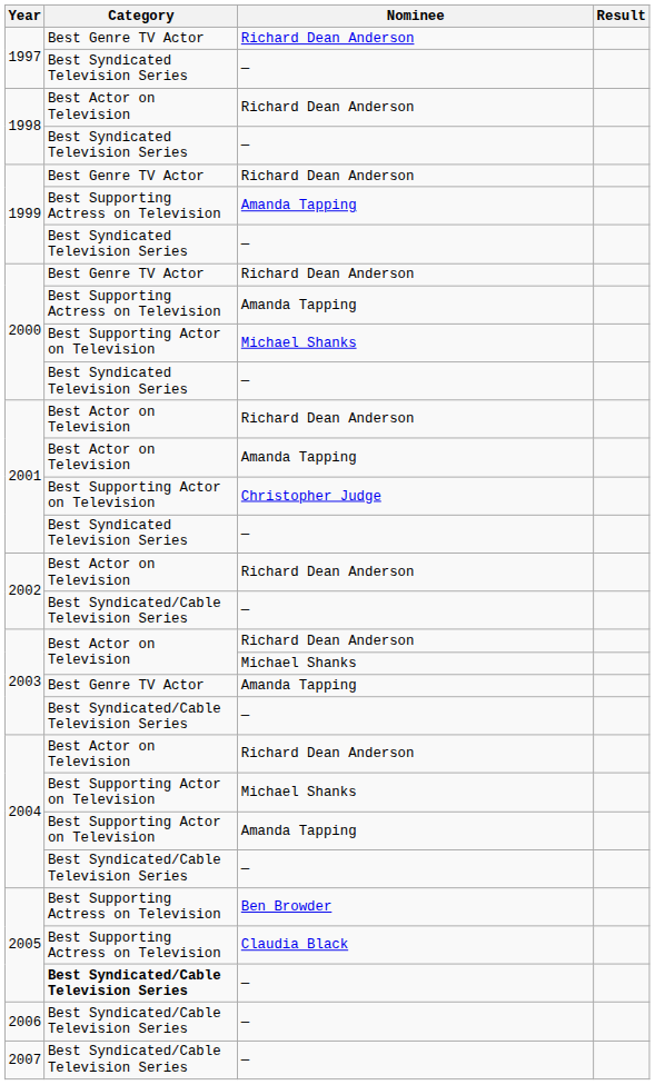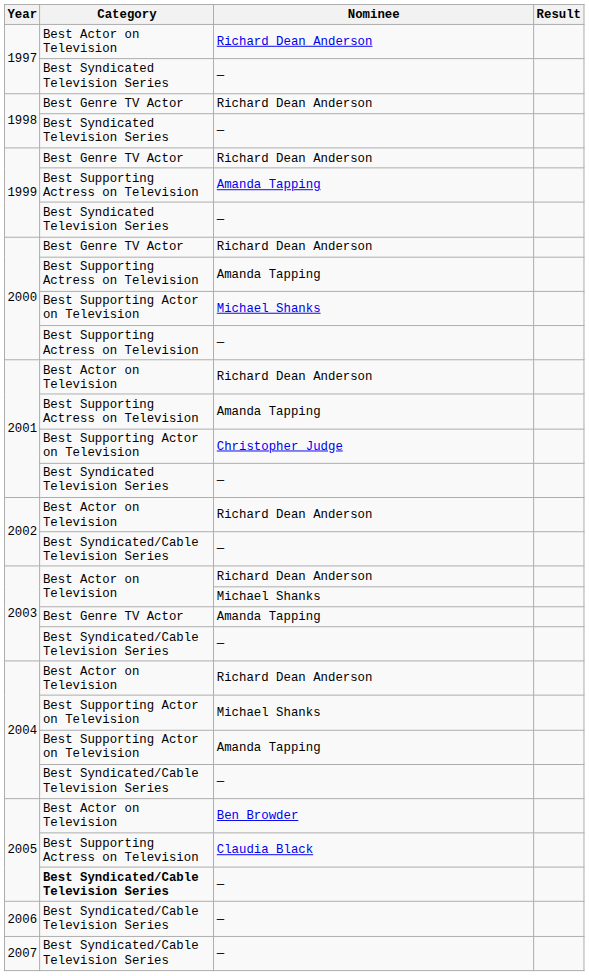1997 / Richard Dean Anderson | Category: Best Genre TV Actor -> Best Actor on Television
1998 / Richard Dean Anderson | Category: Best Actor on Television -> Best Genre TV Actor
2000 / — | Category: Best Syndicated Television Series -> Best Supporting Actress on Television
2001 / Amanda Tapping | Category: Best Actor on Television -> Best Supporting Actress on Television
2005 / Ben Browder | Category: Best Supporting Actress on Television -> Best Actor on Television
